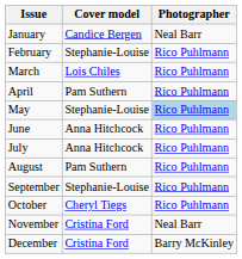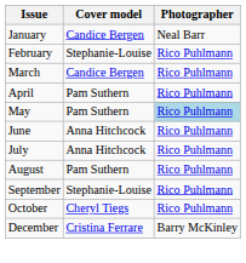March | Cover model: Lois Chiles -> Candice Bergen
May | Cover model: Stephanie-Louise -> Pam Suthern
- row: November | Cristina Ford | Neal Barr
December | Cover model: Cristina Ford -> Cristina Ferrare
